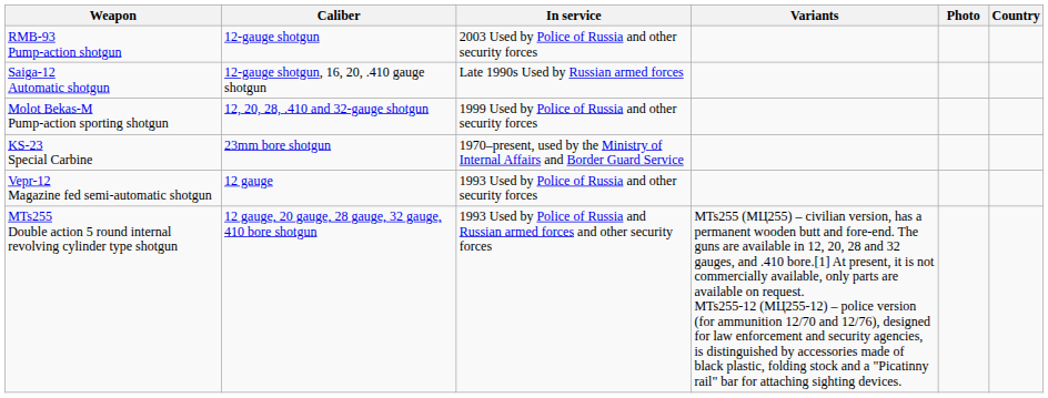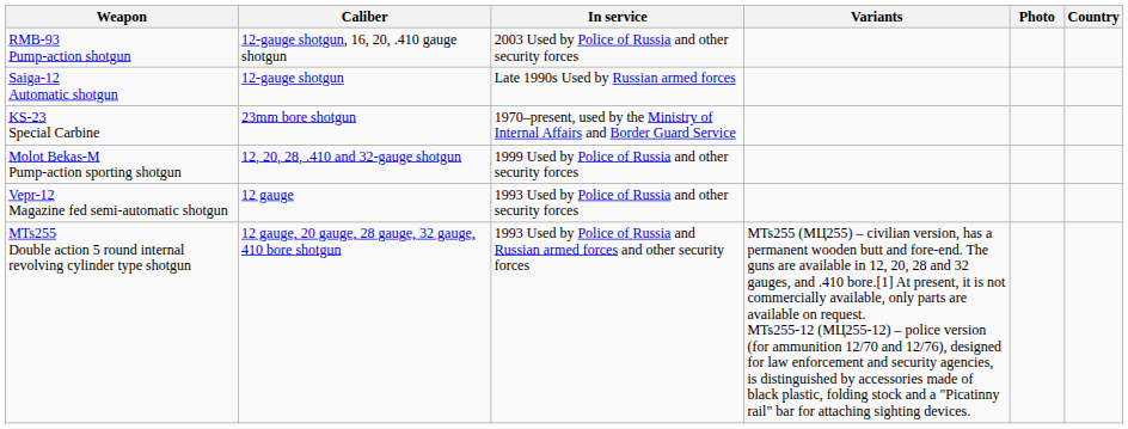RMB-93 Pump-action shotgun | Caliber: 12-gauge shotgun -> 12-gauge shotgun, 16, 20, .410 gauge shotgun
Saiga-12 Automatic shotgun | Caliber: 12-gauge shotgun, 16, 20, .410 gauge shotgun -> 12-gauge shotgun
rows swapped: KS-23 Special Carbine <-> Molot Bekas-M Pump-action sporting shotgun
